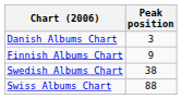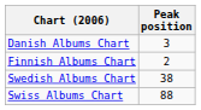Finnish Albums Chart | Peak position: 9 -> 2
